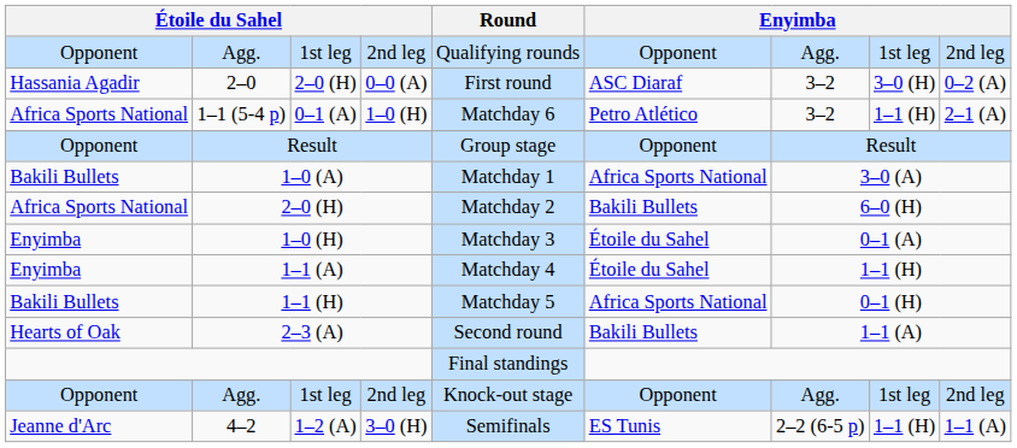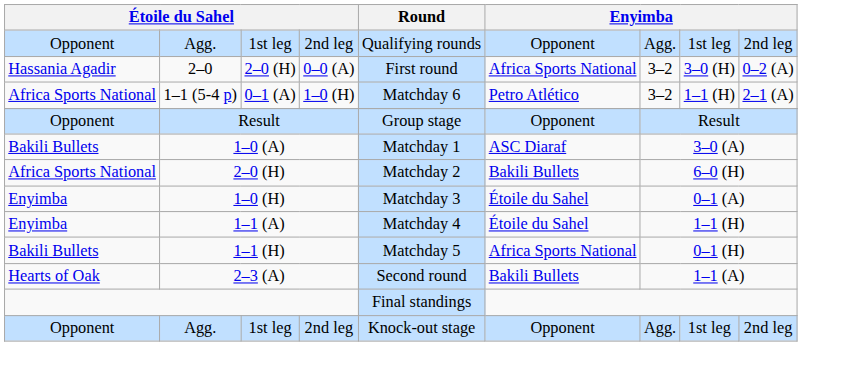2–0 | column 6: ASC Diaraf -> Africa Sports National
1–0 (A) | column 6: Africa Sports National -> ASC Diaraf
- row: Jeanne d'Arc | 4–2 | 1–2 (A) | 3–0 (H) | Semifinals | ES Tunis | 2–2 (6-5 p) | 1–1 (H) | 1–1 (A)
